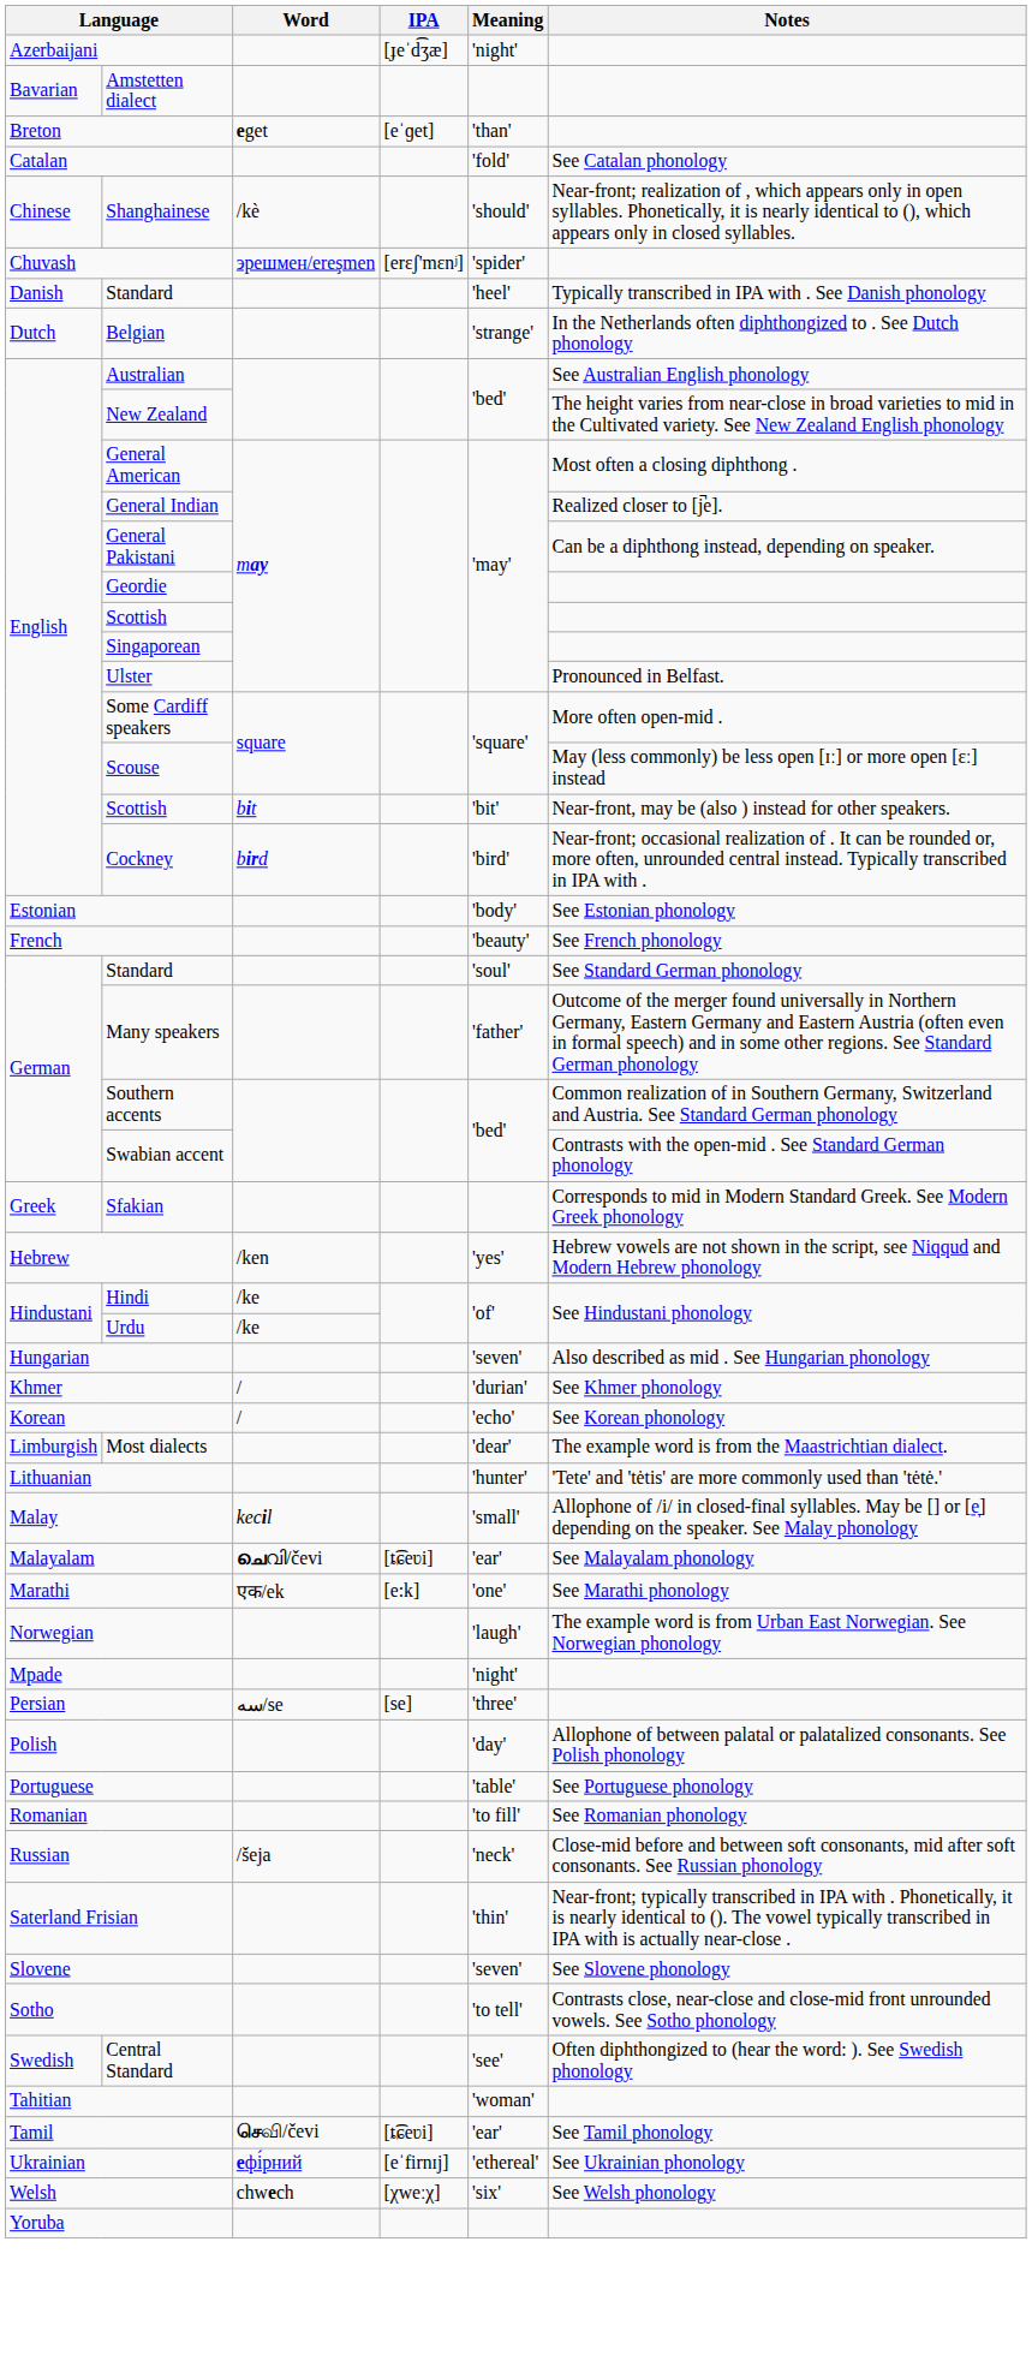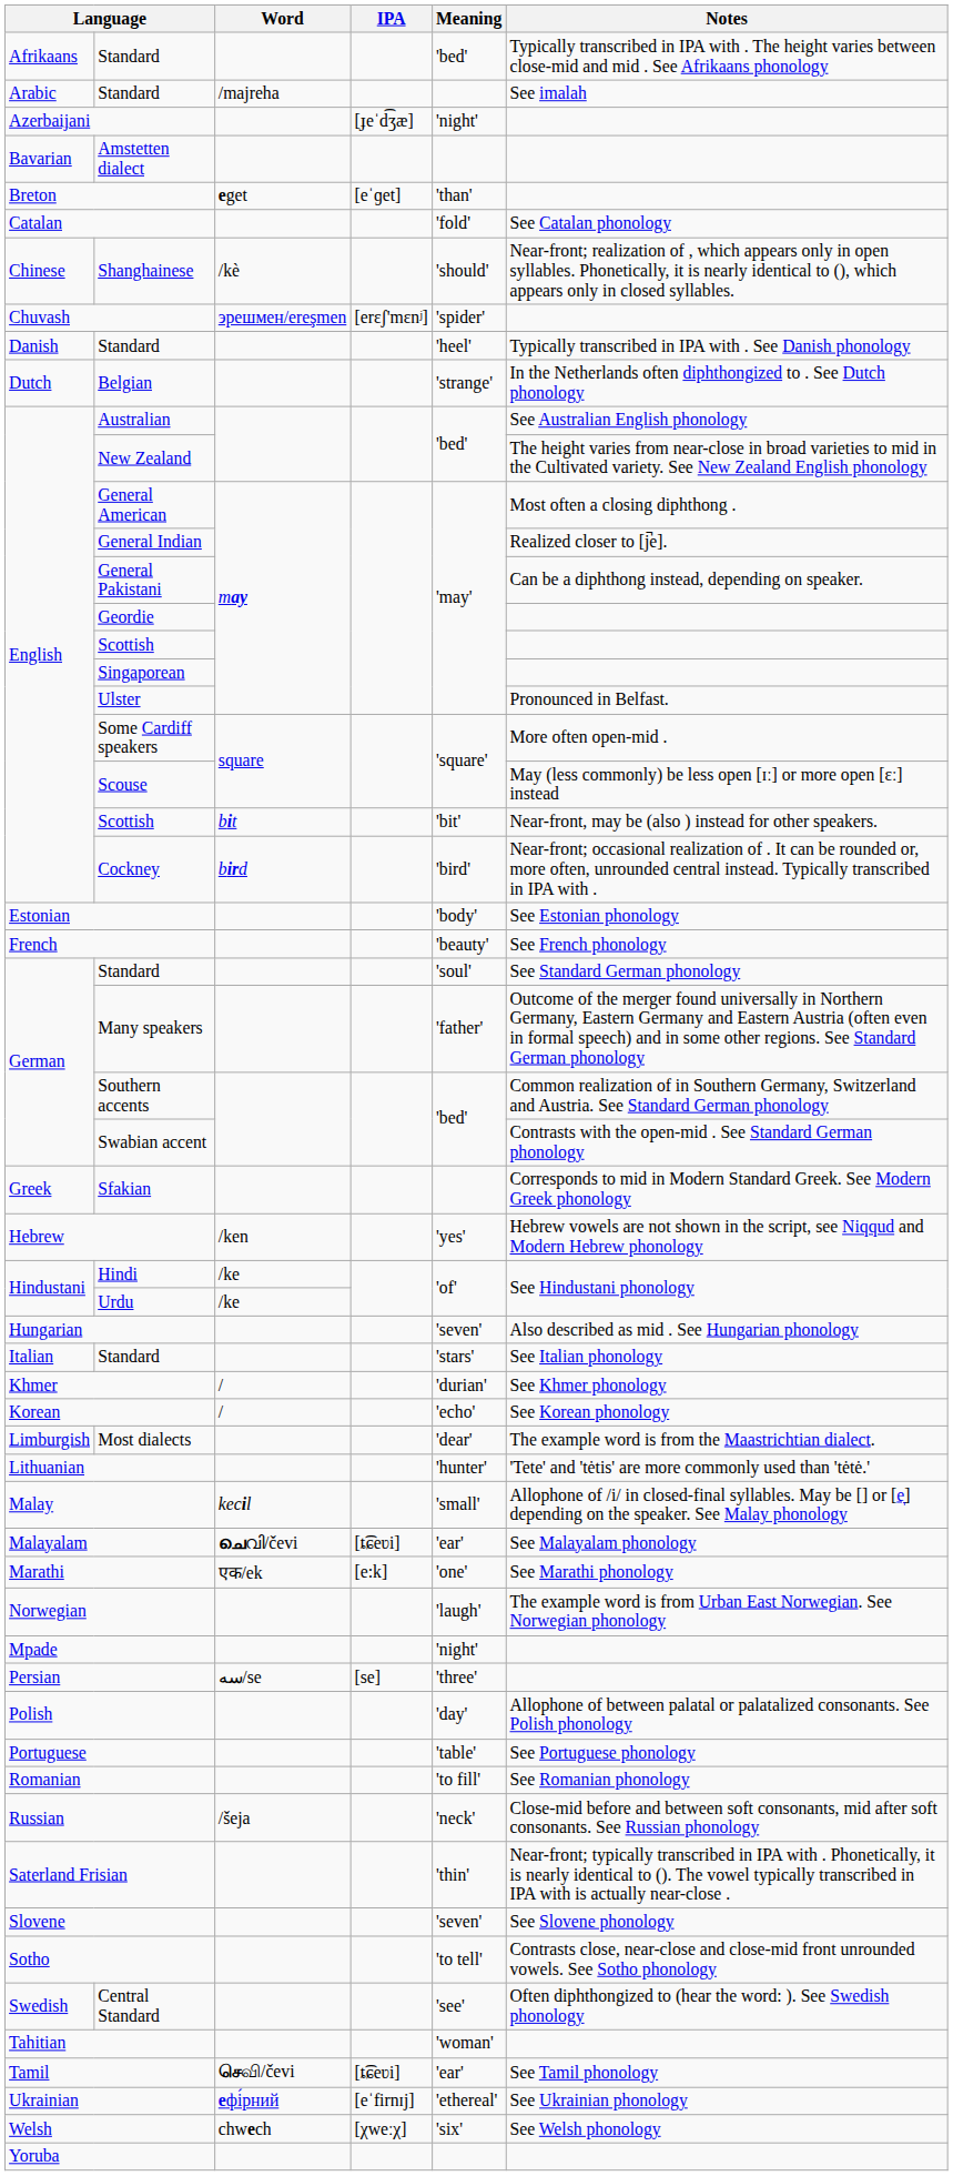+ row: Afrikaans | Standard | 'bed' | Typically transcribed in IPA with . The height varies between close-mid and mid . See Afrikaans phonology
+ row: Arabic | Standard | /majreha | See imalah
+ row: Italian | Standard | 'stars' | See Italian phonology
